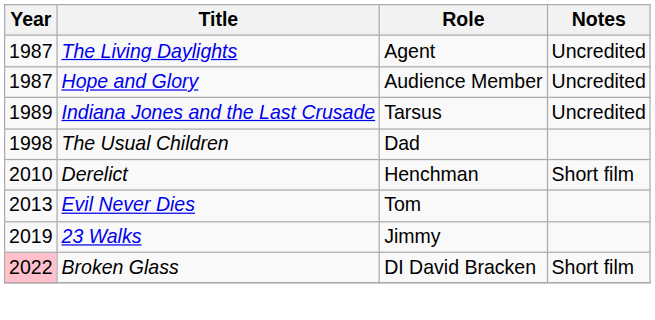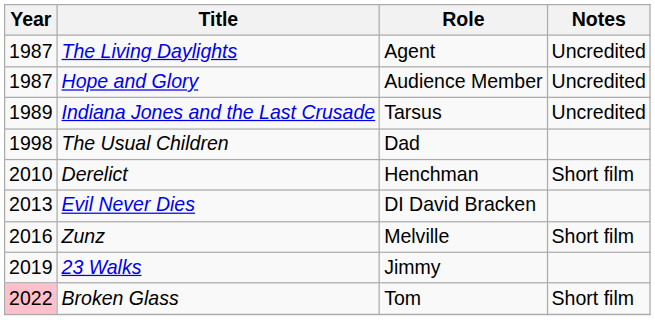Evil Never Dies | Role: Tom -> DI David Bracken
+ row: 2016 | Zunz | Melville | Short film
Broken Glass | Role: DI David Bracken -> Tom
